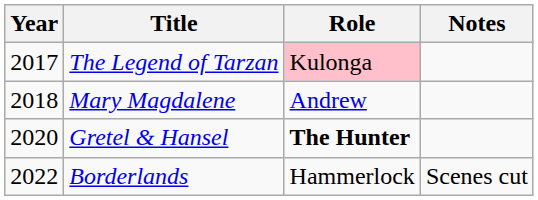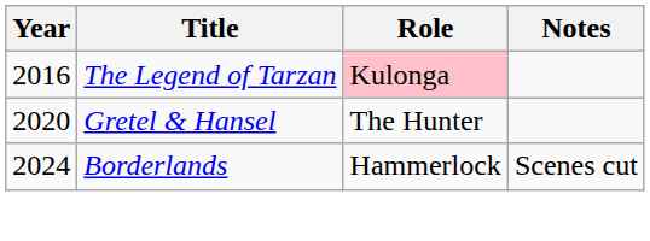The Legend of Tarzan | Year: 2017 -> 2016
- row: 2018 | Mary Magdalene | Andrew
Gretel & Hansel | Role: bold -> normal
Borderlands | Year: 2022 -> 2024
